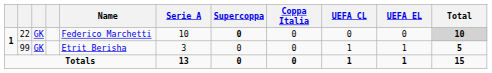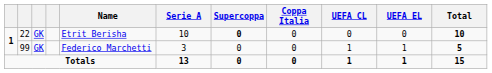22 | Name: Federico Marchetti -> Etrit Berisha
22 | Total: lightgrey background -> no background
99 | Name: Etrit Berisha -> Federico Marchetti
